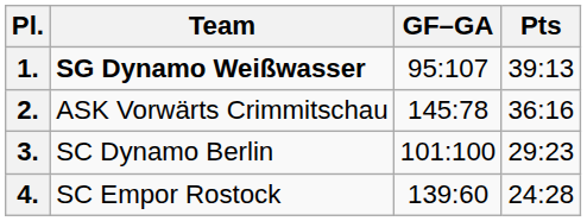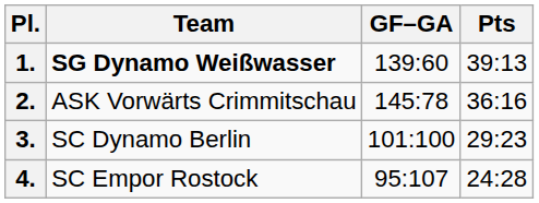1. | GF–GA: 95:107 -> 139:60
4. | GF–GA: 139:60 -> 95:107
